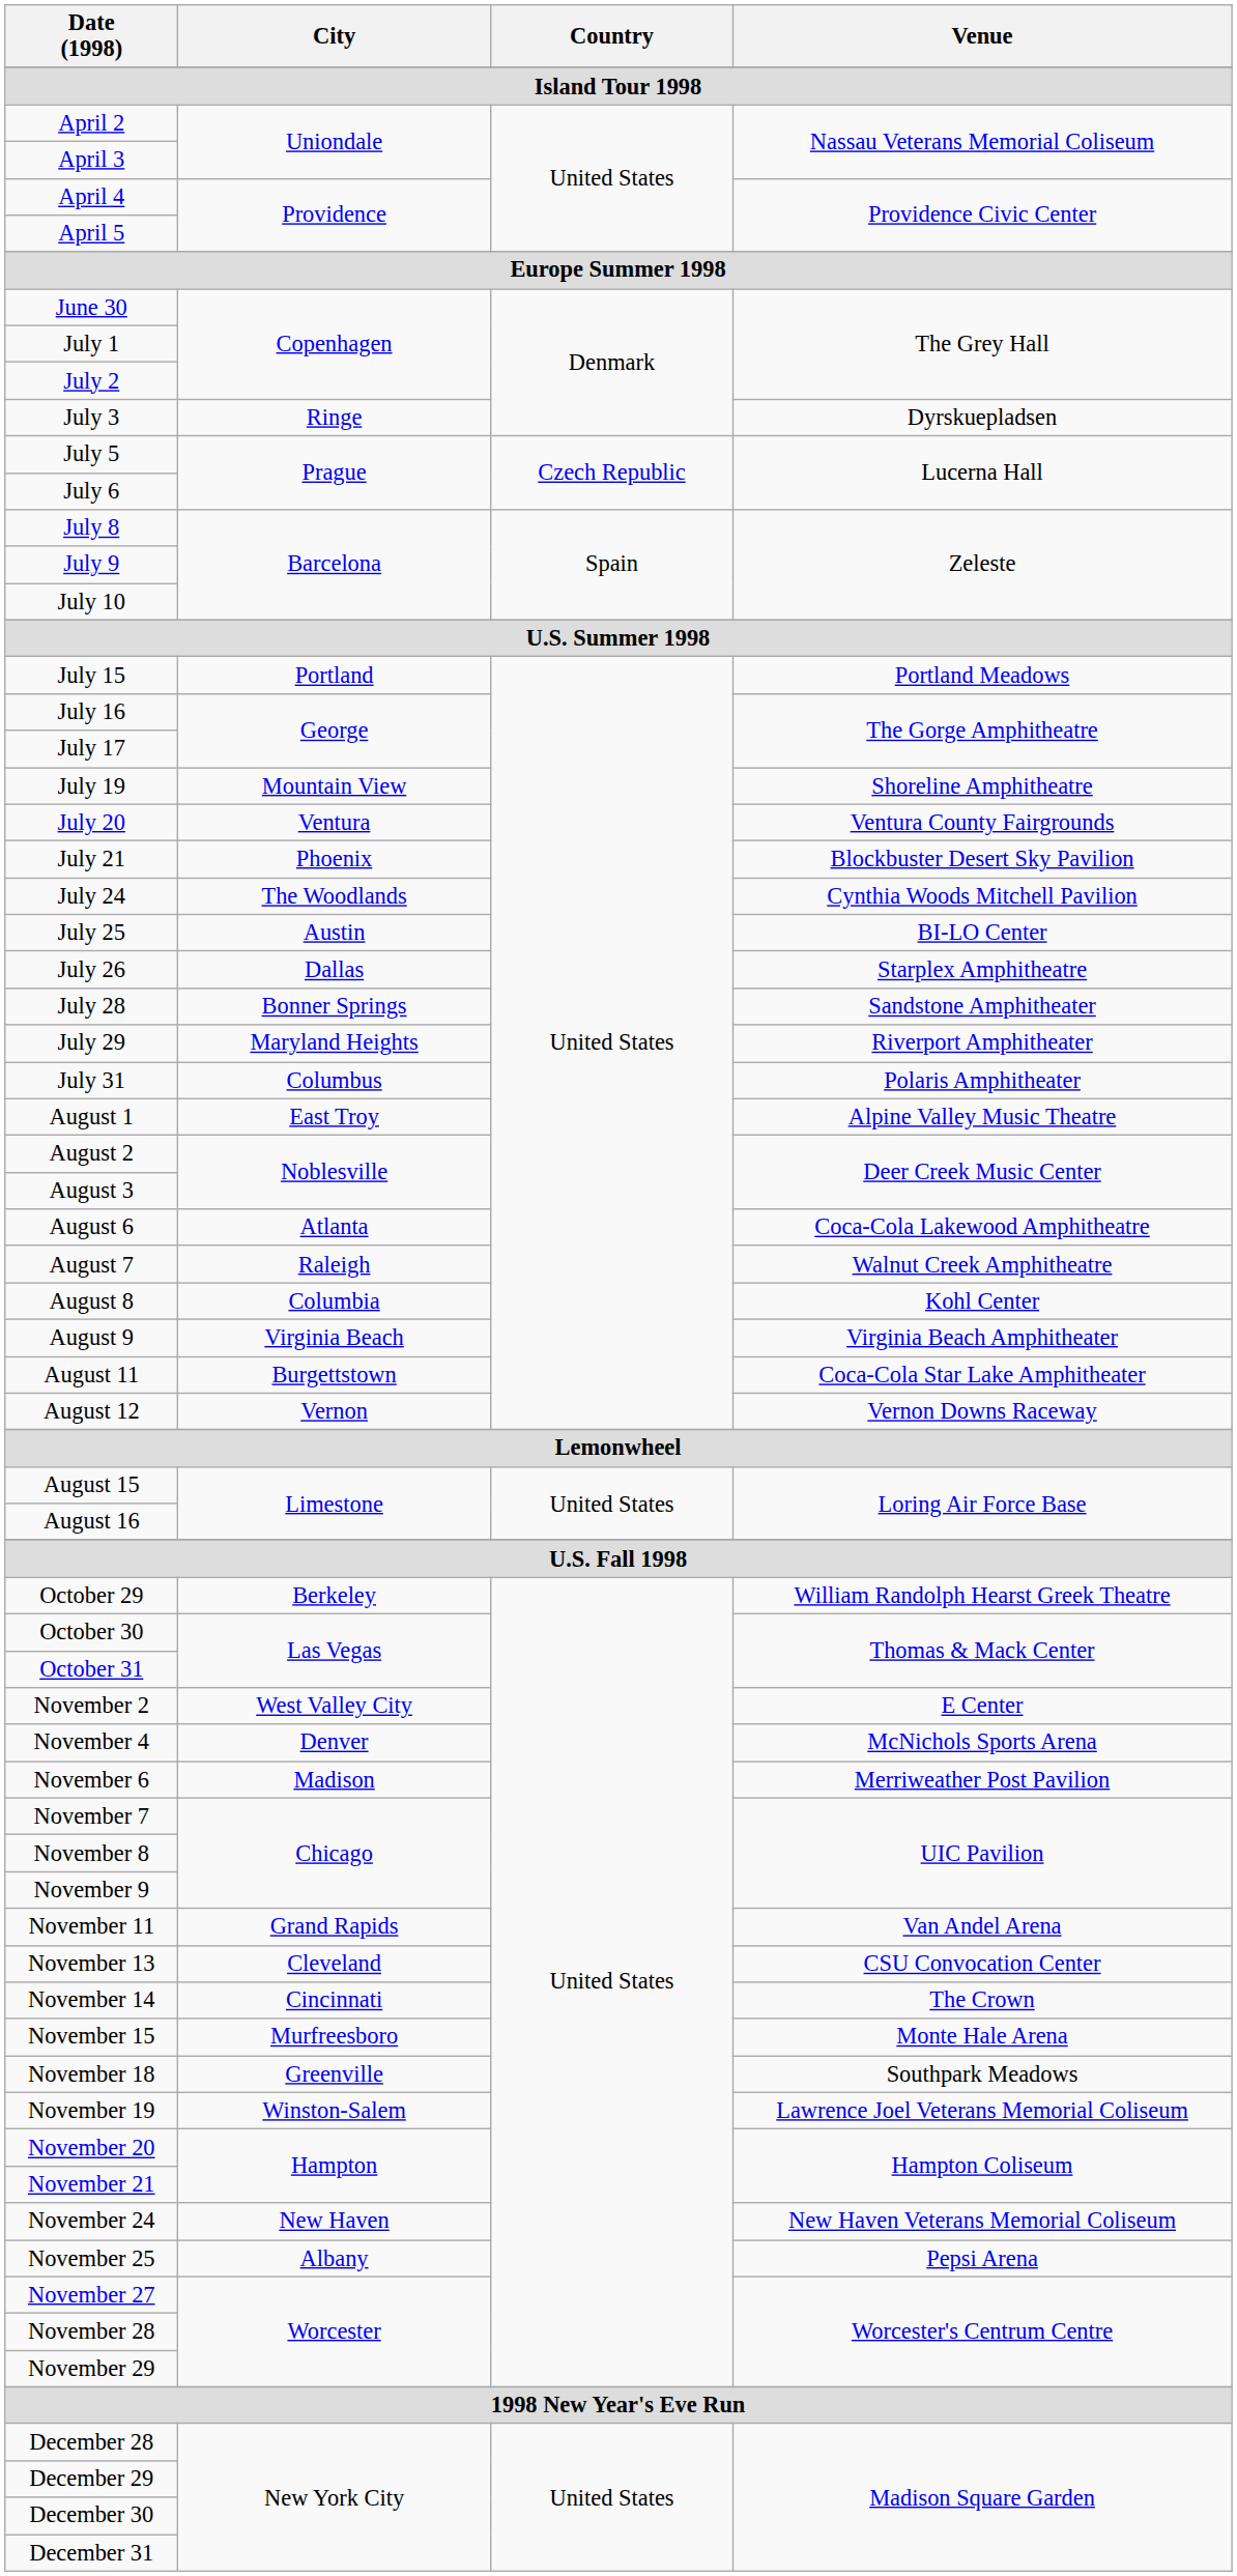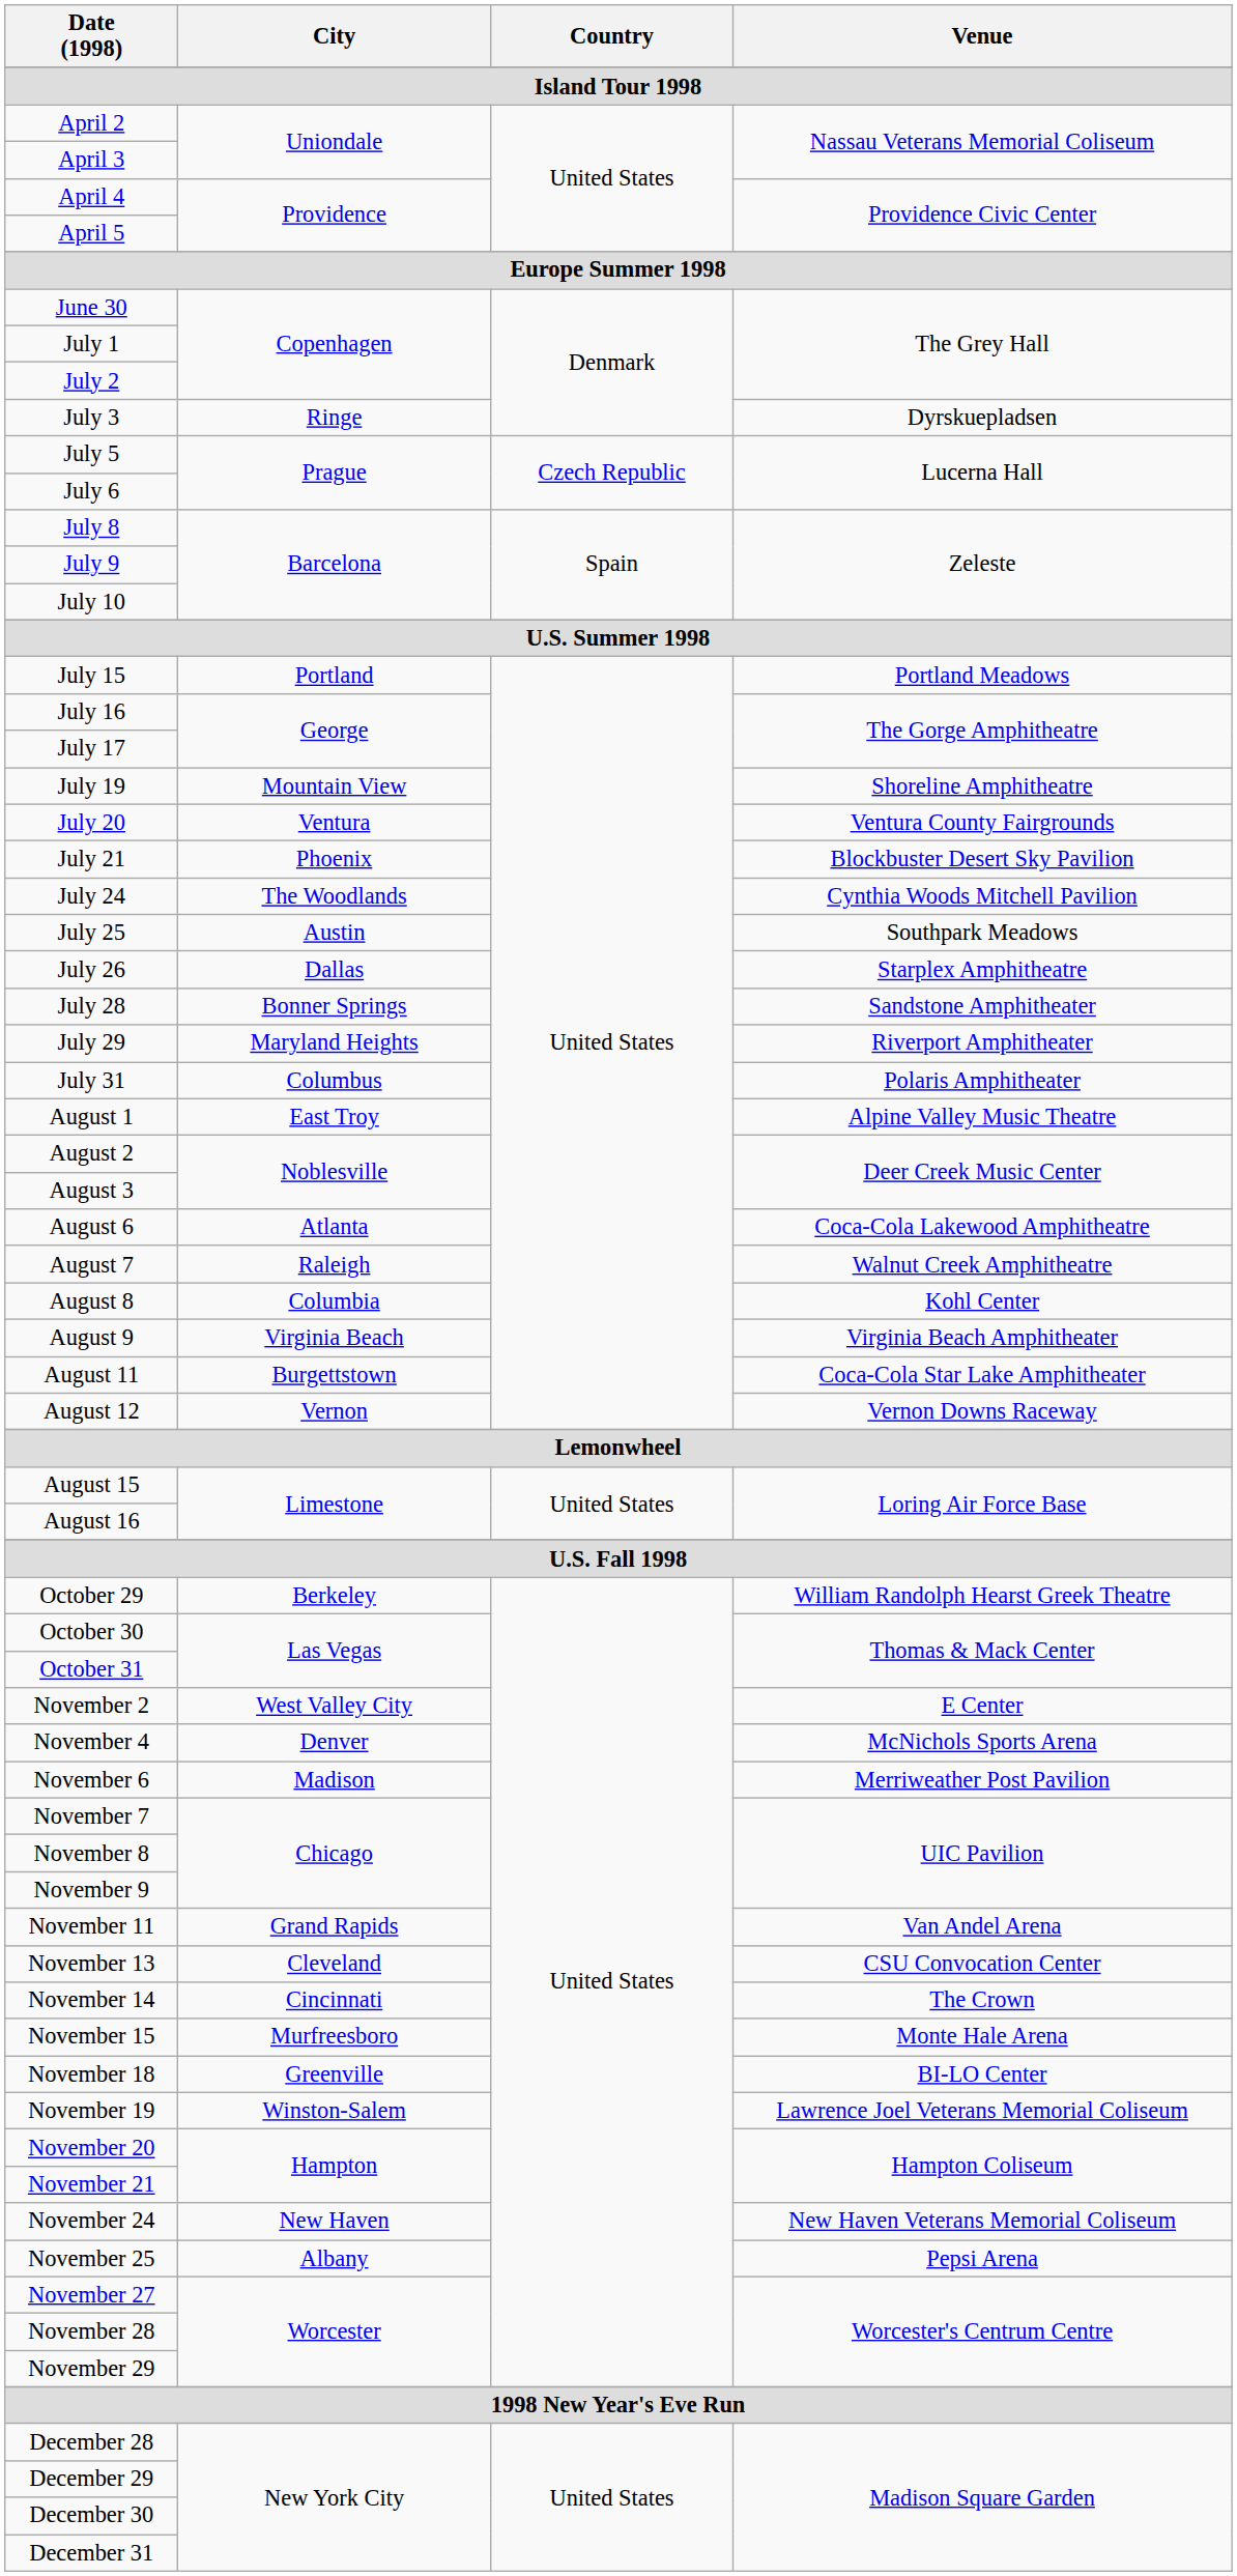July 25 | Venue: BI-LO Center -> Southpark Meadows
November 18 | Venue: Southpark Meadows -> BI-LO Center
